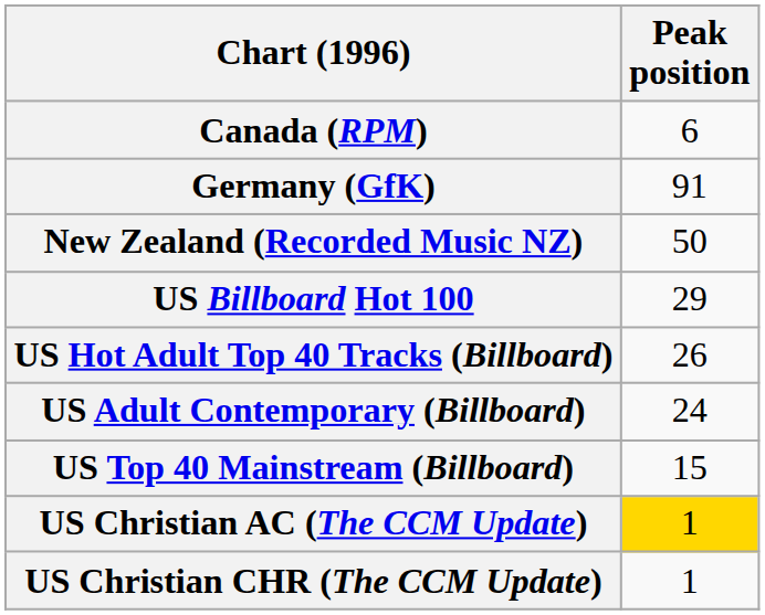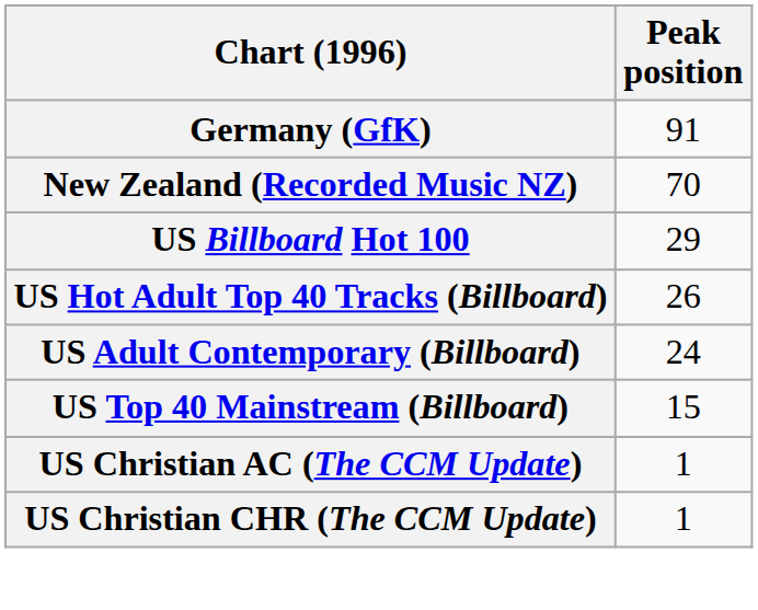- row: Canada (RPM) | 6
New Zealand (Recorded Music NZ) | Peak position: 50 -> 70
US Christian AC (The CCM Update) | Peak position: gold background -> no background
